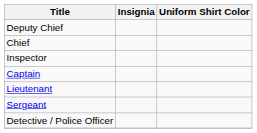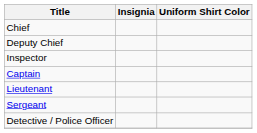rows swapped: Chief <-> Deputy Chief
